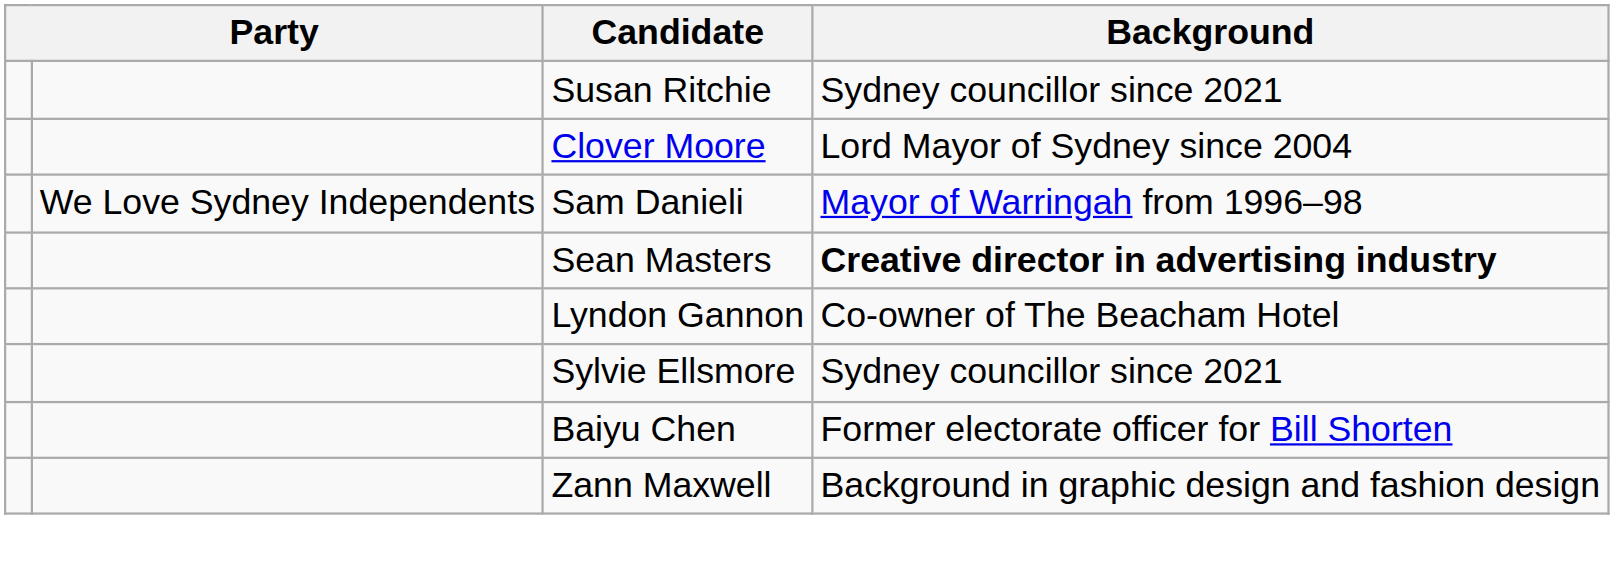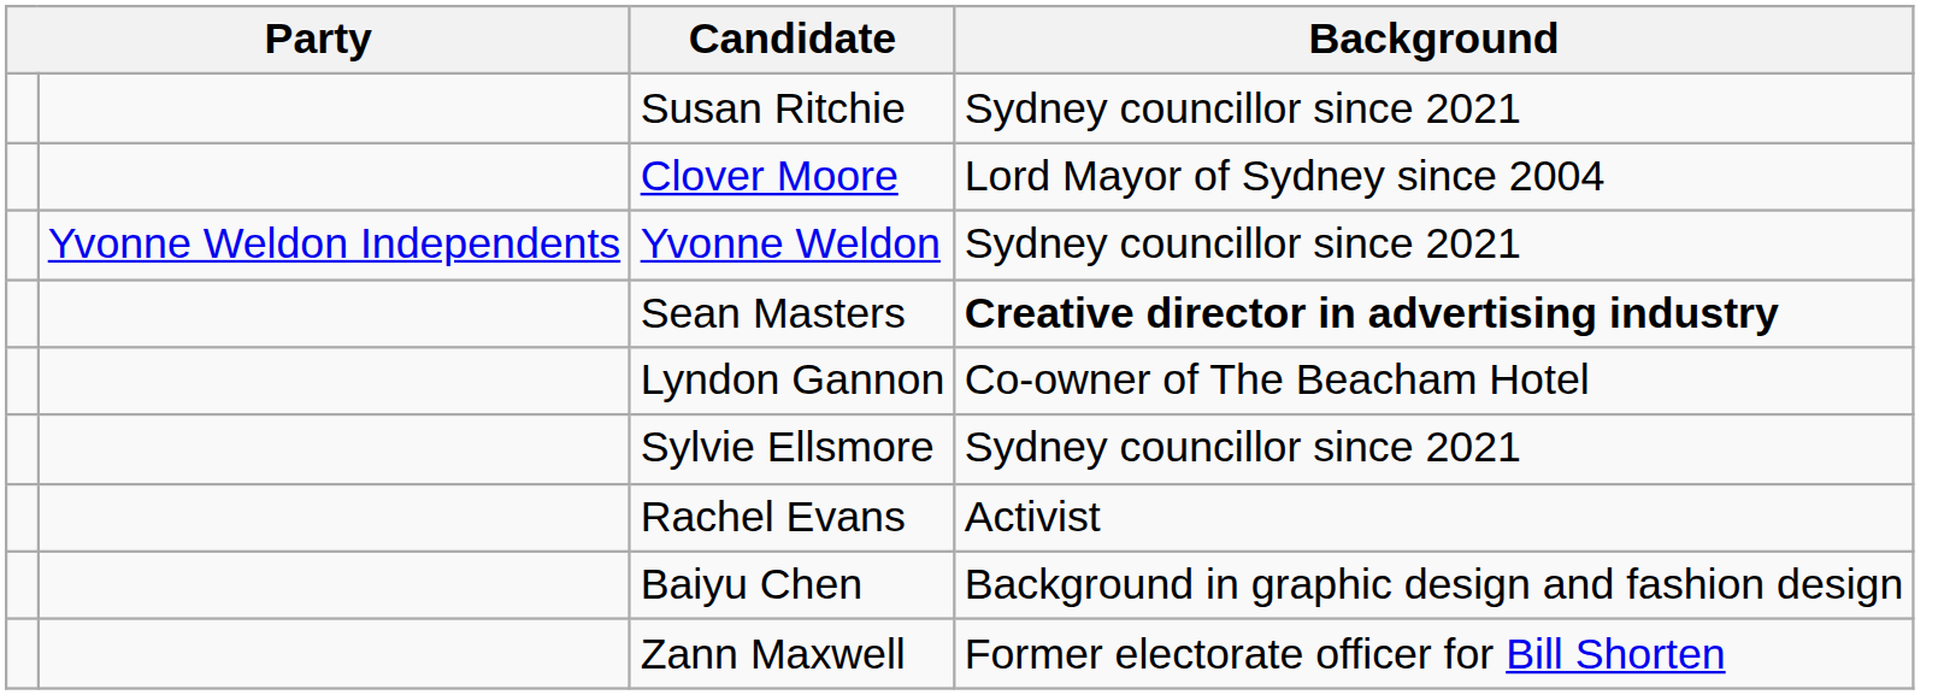+ row: Yvonne Weldon Independents | Yvonne Weldon | Sydney councillor since 2021
- row: We Love Sydney Independents | Sam Danieli | Mayor of Warringah from 1996–98
+ row: Rachel Evans | Activist
Baiyu Chen | Background: Former electorate officer for Bill Shorten -> Background in graphic design and fashion design
Zann Maxwell | Background: Background in graphic design and fashion design -> Former electorate officer for Bill Shorten
